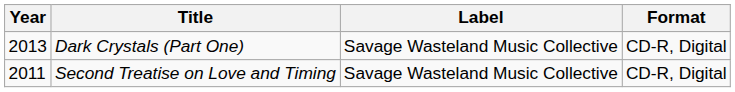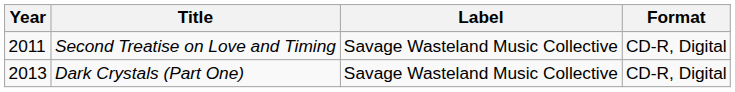rows swapped: Second Treatise on Love and Timing <-> Dark Crystals (Part One)
